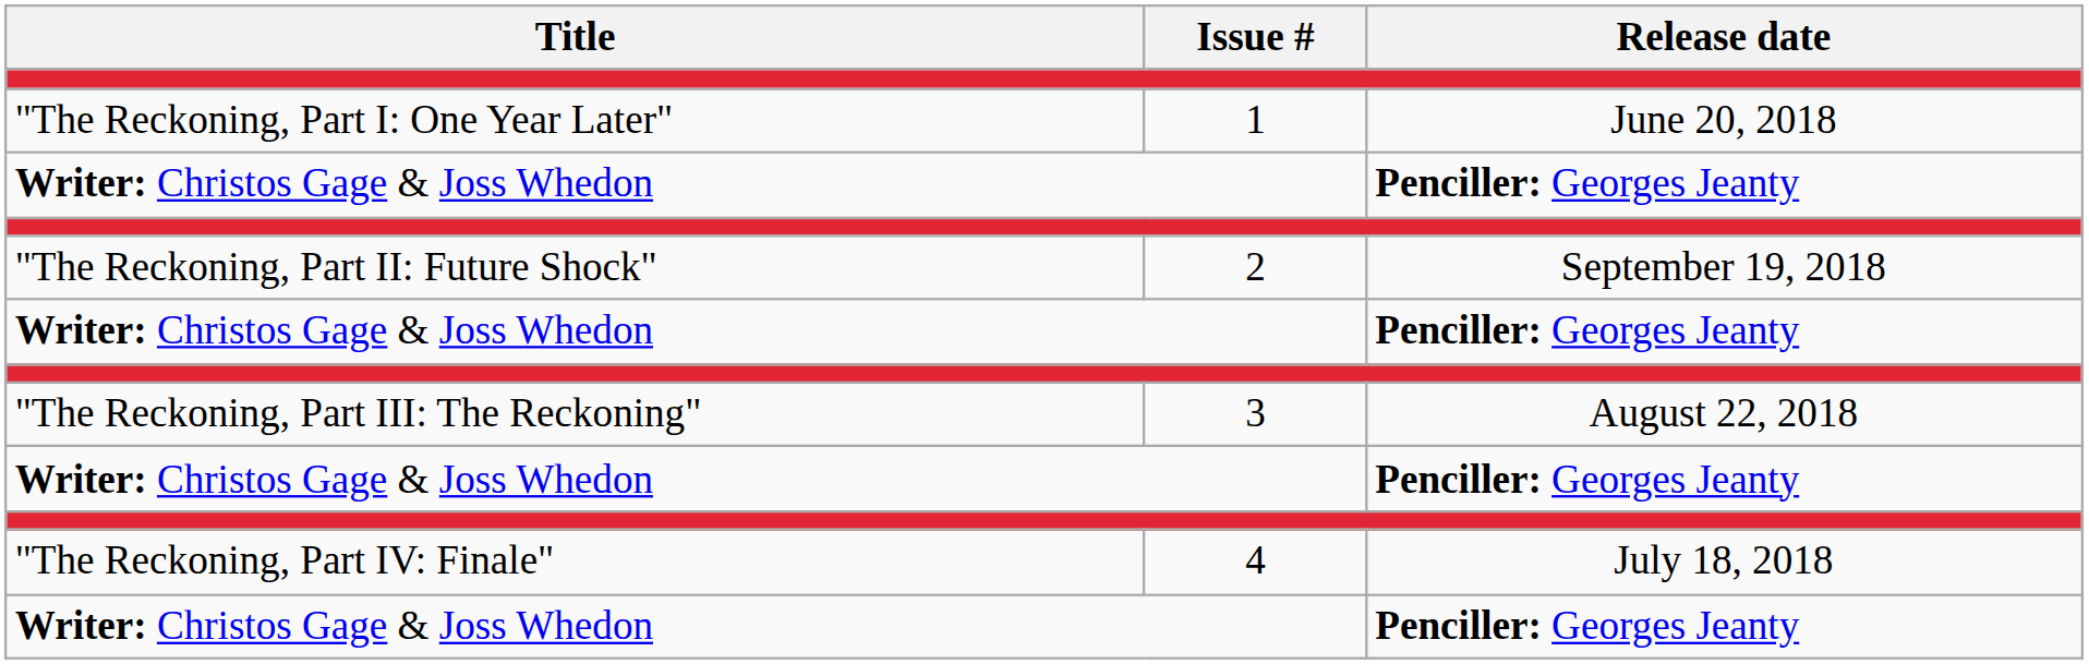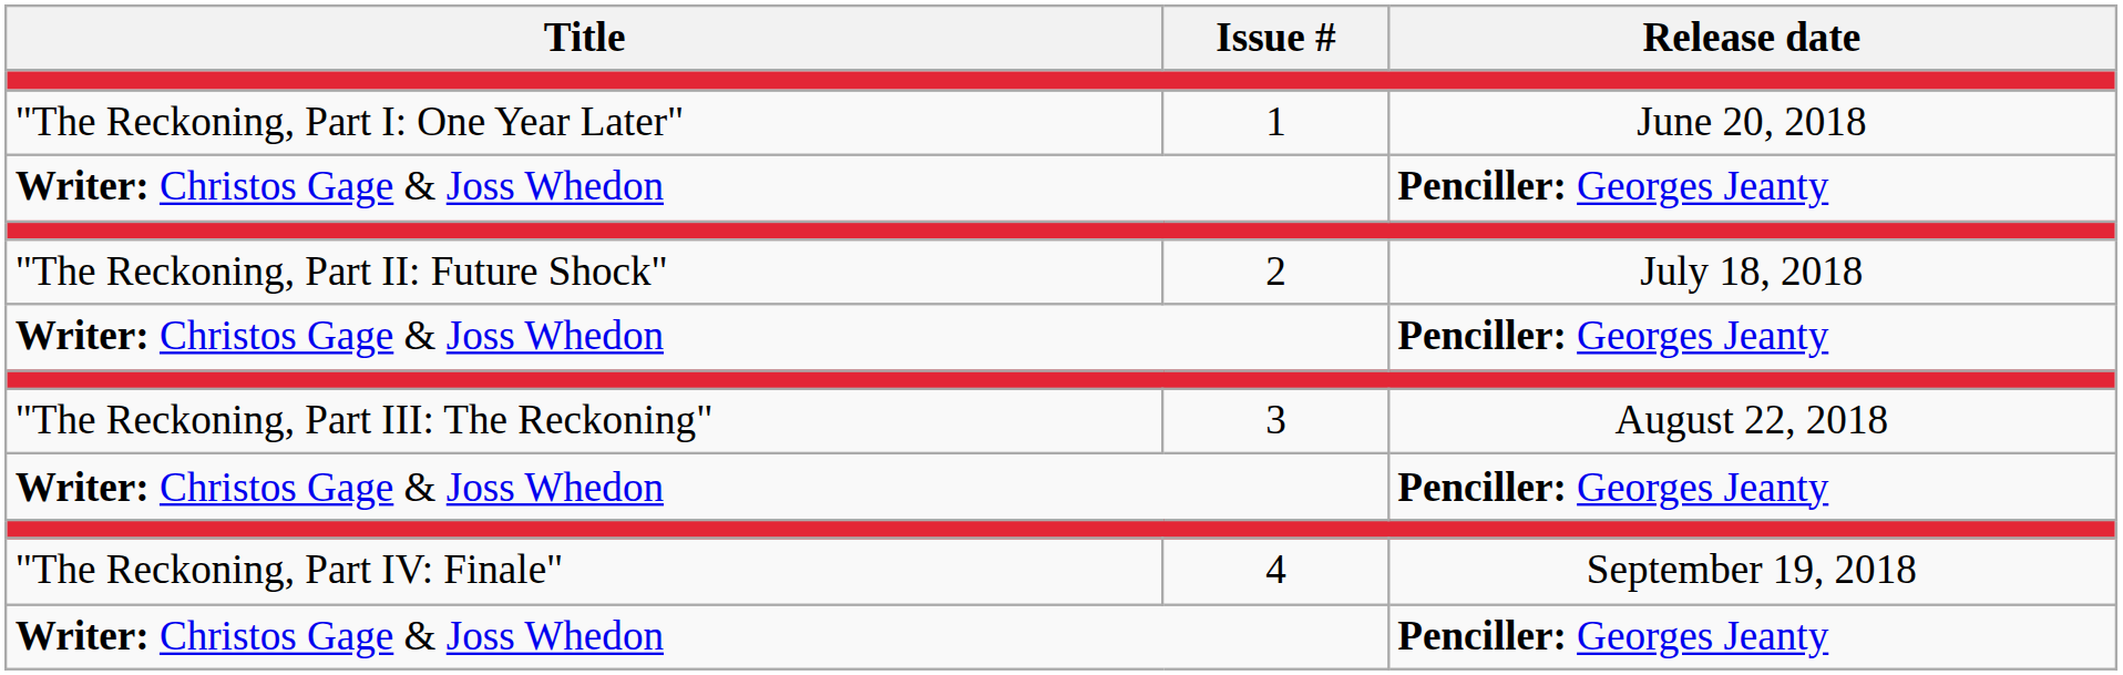"The Reckoning, Part II: Future Shock" | Release date: September 19, 2018 -> July 18, 2018
"The Reckoning, Part IV: Finale" | Release date: July 18, 2018 -> September 19, 2018
